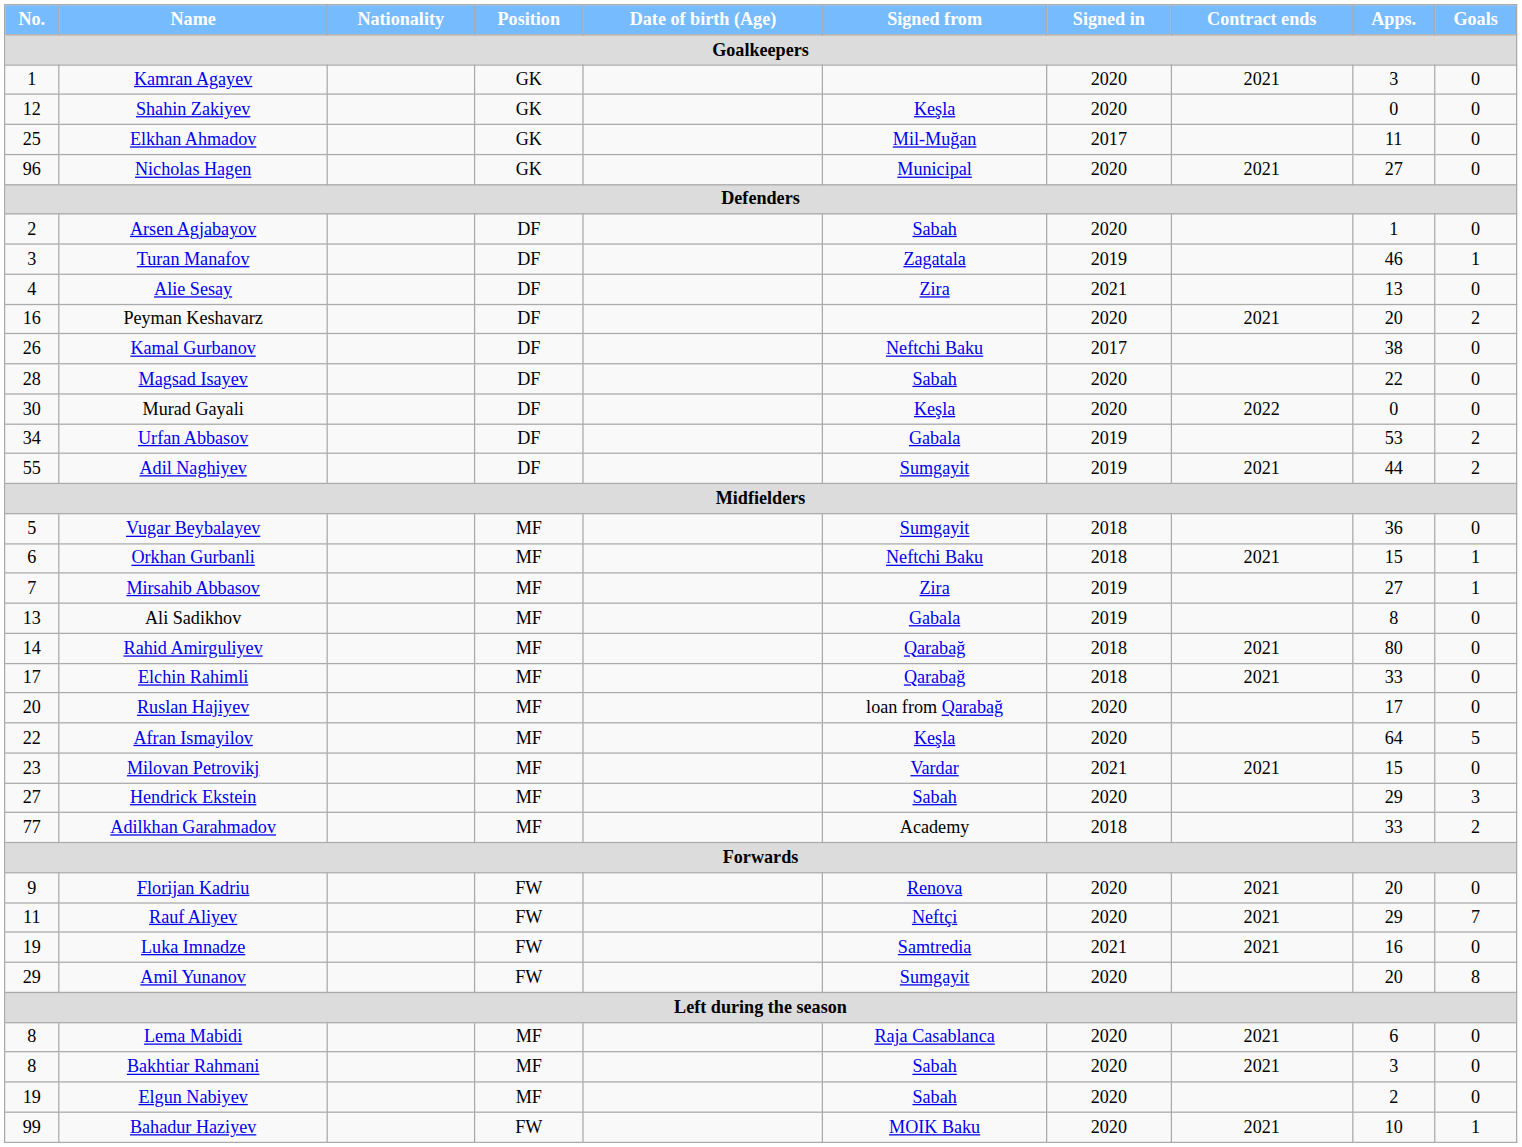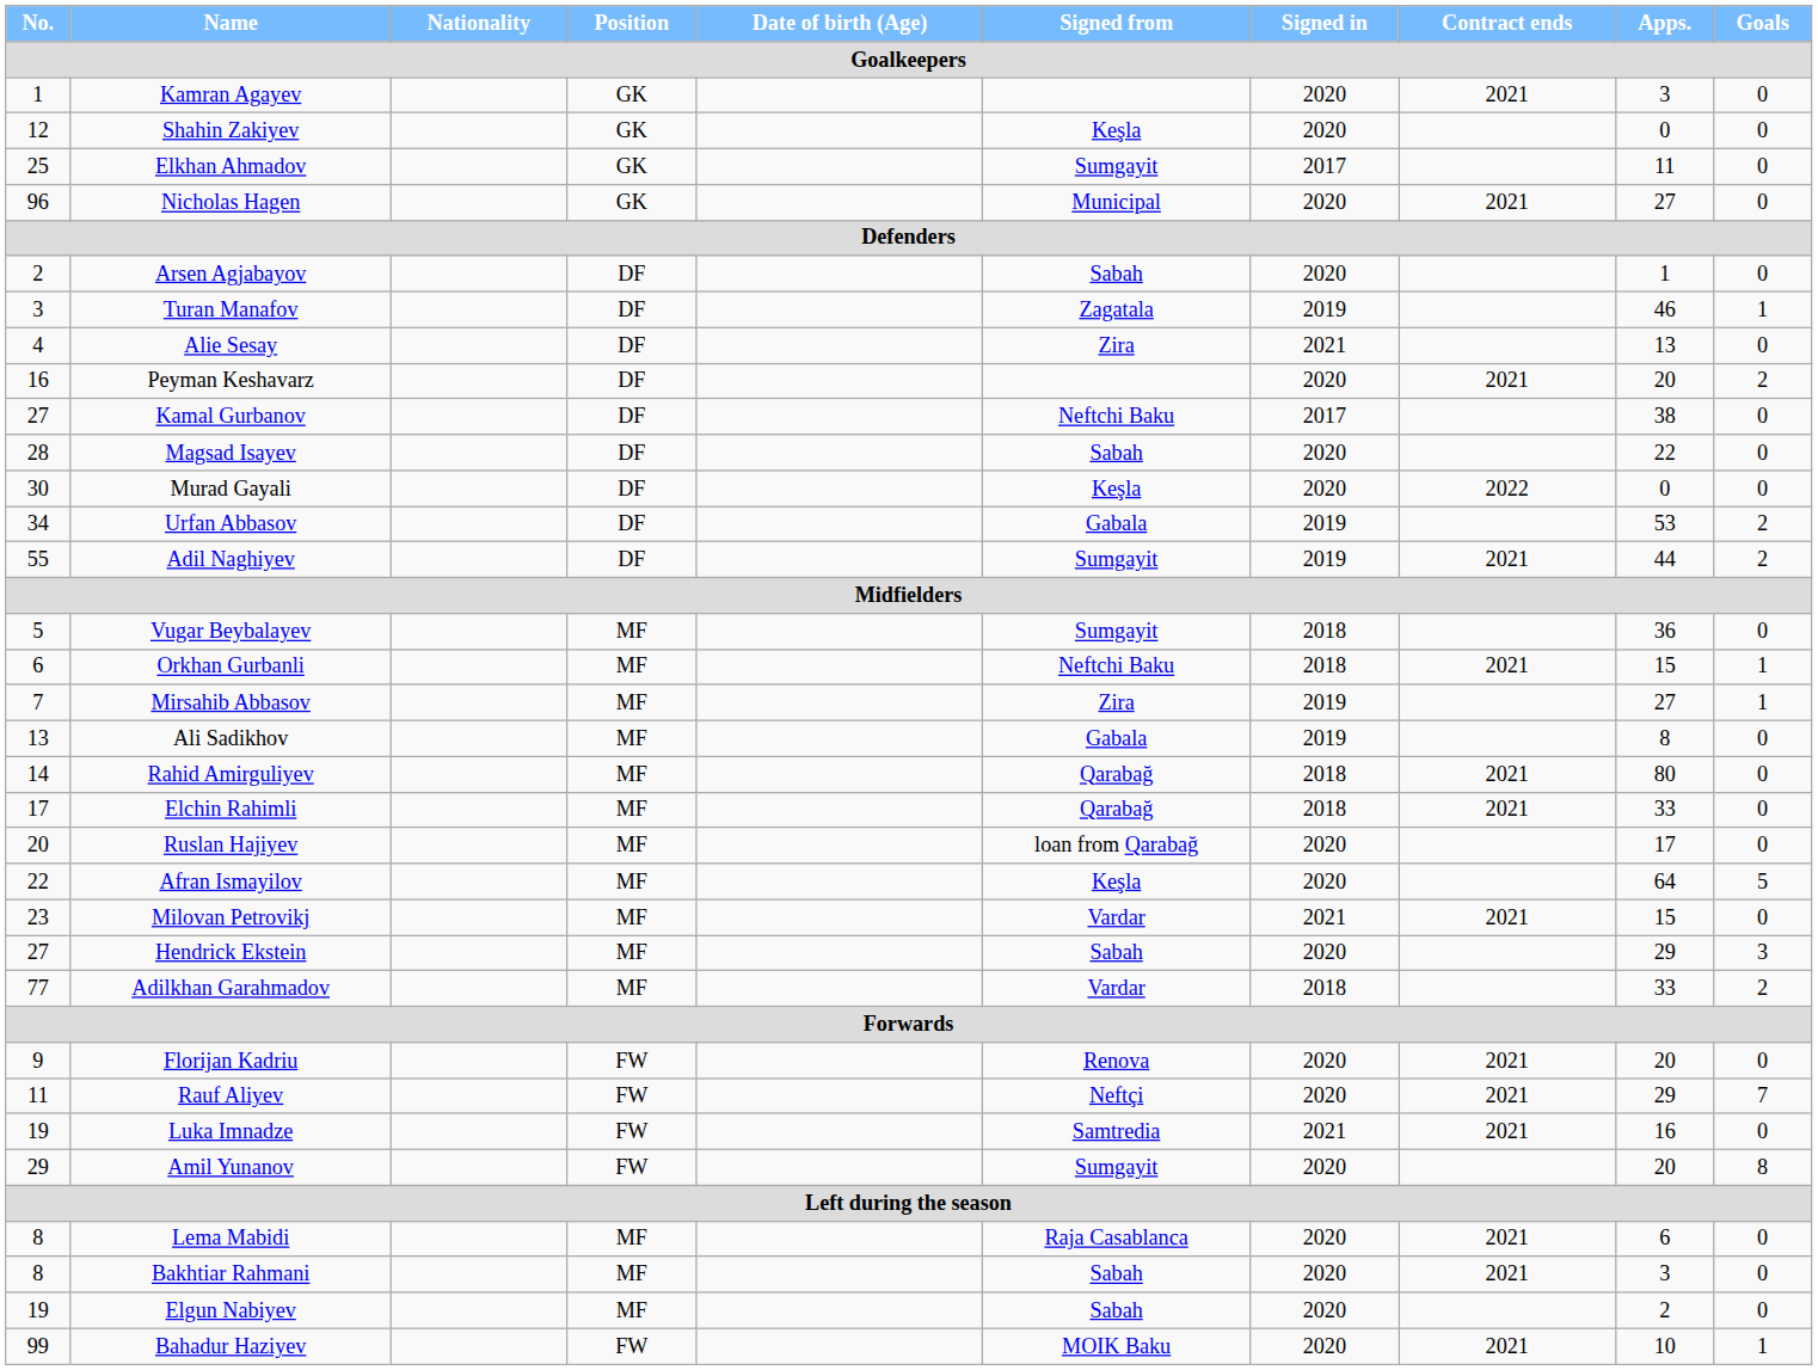Elkhan Ahmadov | Signed from: Mil-Muğan -> Sumgayit
Kamal Gurbanov | No.: 26 -> 27
Adilkhan Garahmadov | Signed from: Academy -> Vardar
